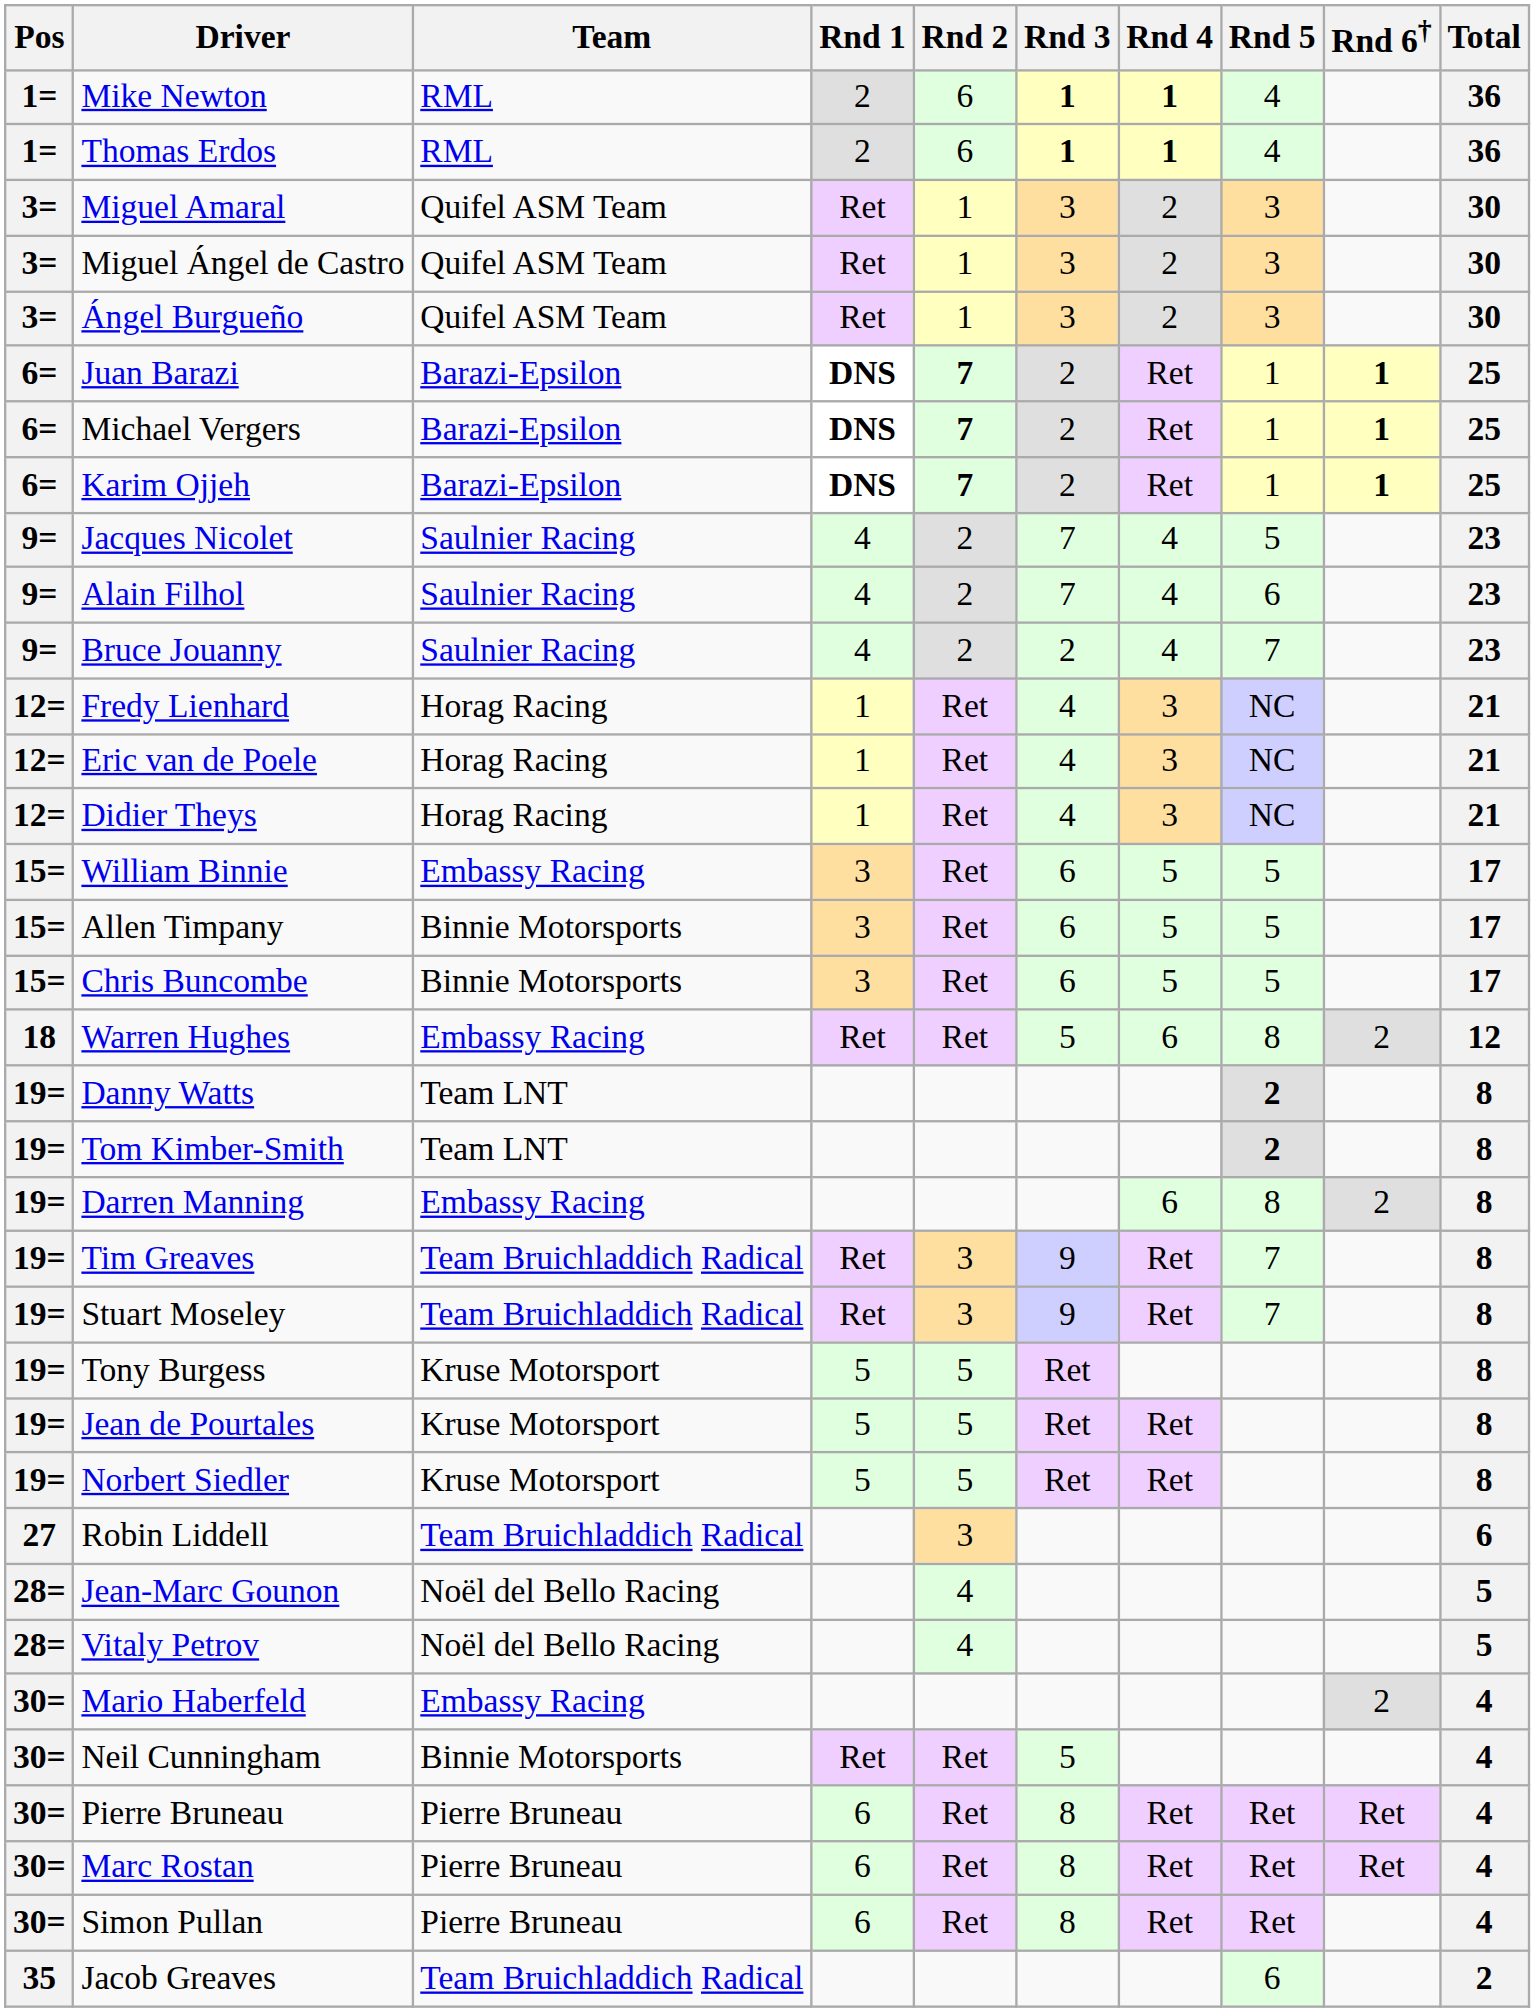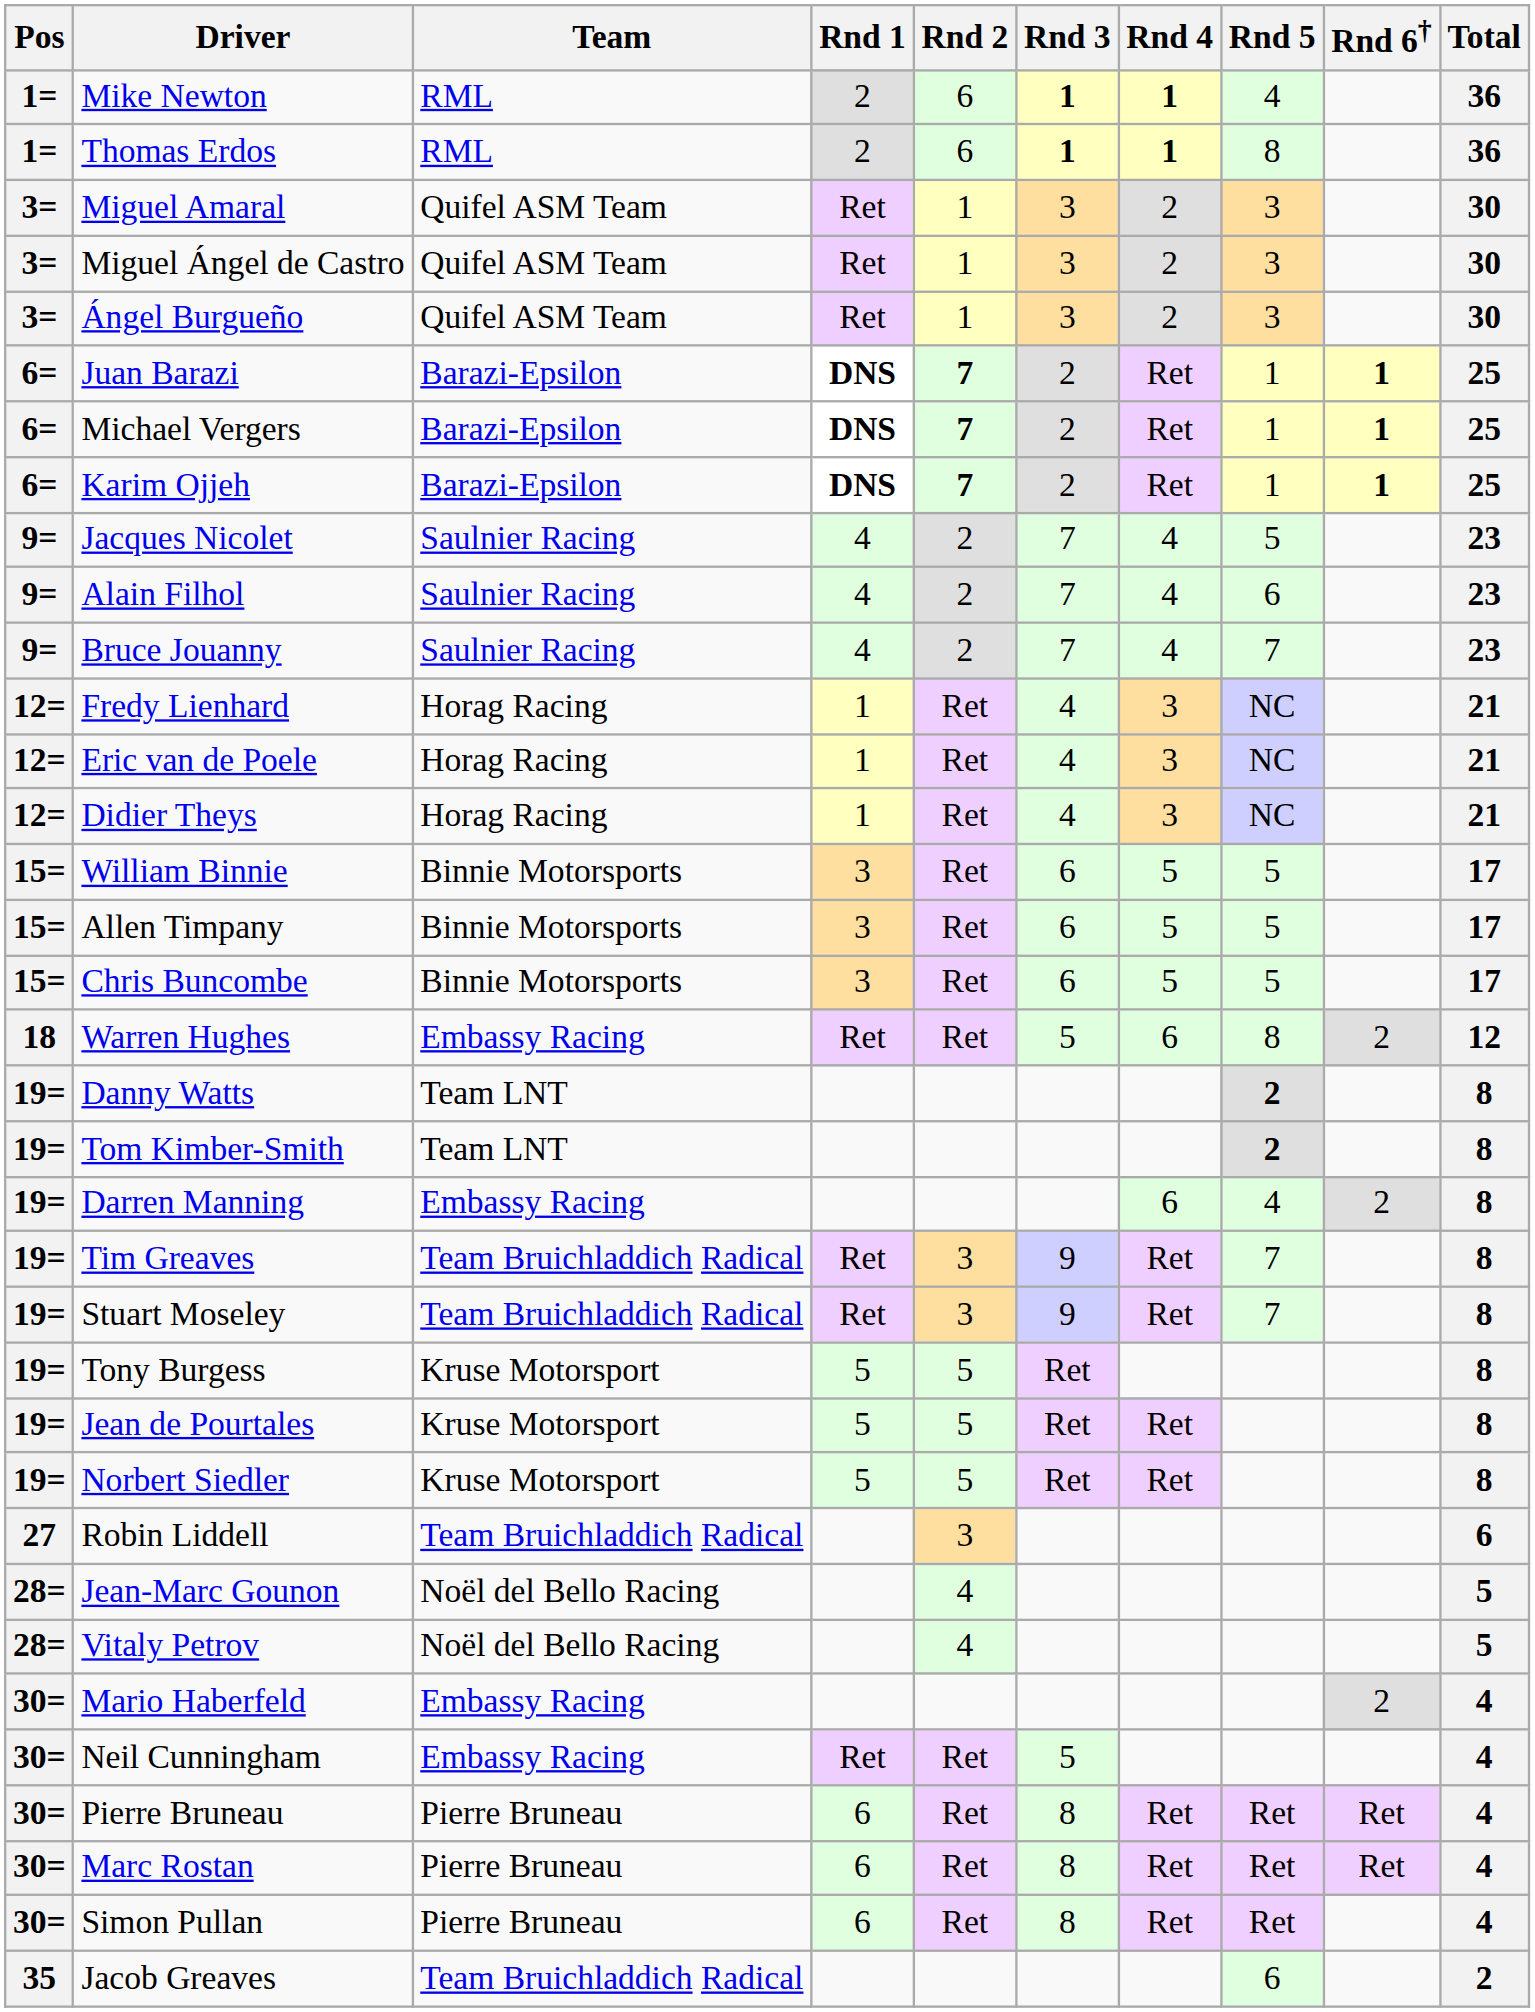Thomas Erdos | Rnd 5: 4 -> 8
Bruce Jouanny | Rnd 3: 2 -> 7
William Binnie | Team: Embassy Racing -> Binnie Motorsports
Darren Manning | Rnd 5: 8 -> 4
Neil Cunningham | Team: Binnie Motorsports -> Embassy Racing
